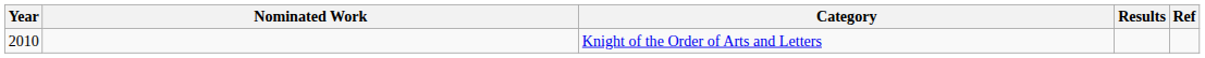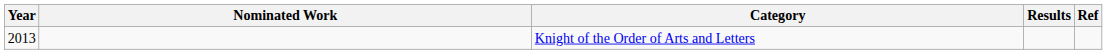Knight of the Order of Arts and Letters | Year: 2010 -> 2013
